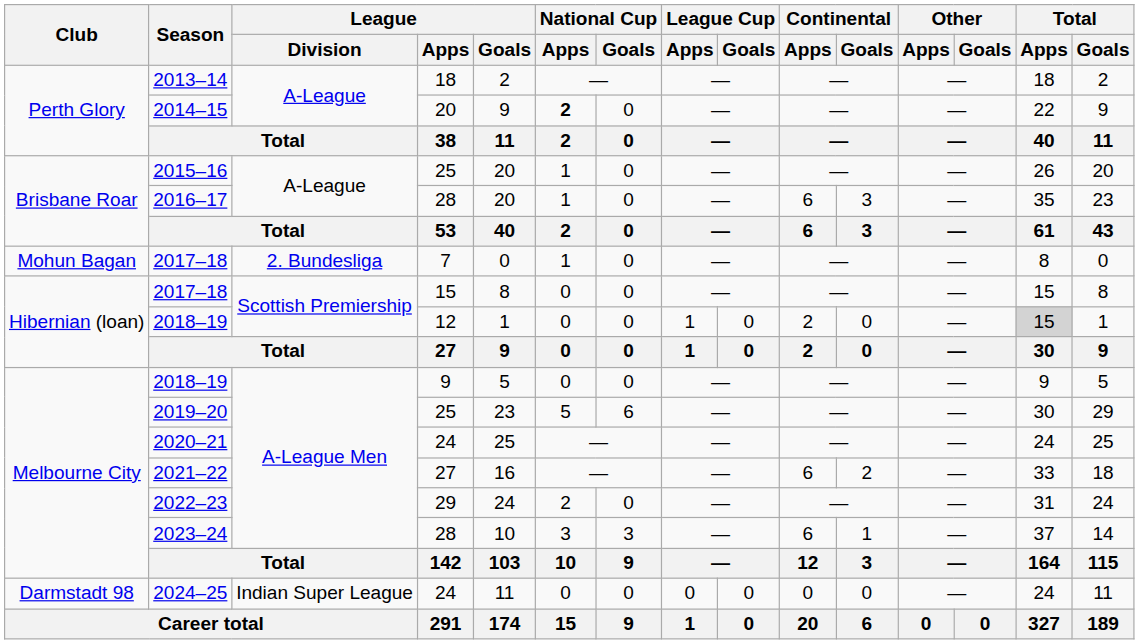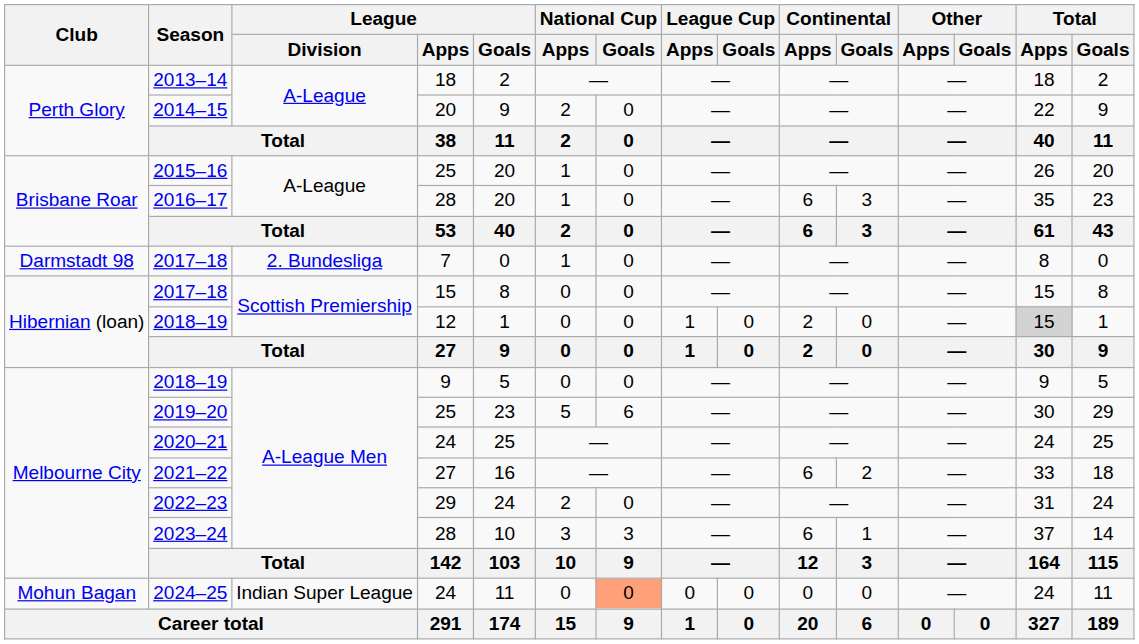2014–15 | National Cup / Apps: bold -> normal
2017–18 / 7 | Club: Mohun Bagan -> Darmstadt 98
2024–25 | Club: Darmstadt 98 -> Mohun Bagan
2024–25 | National Cup / Goals: no background -> lightsalmon background
